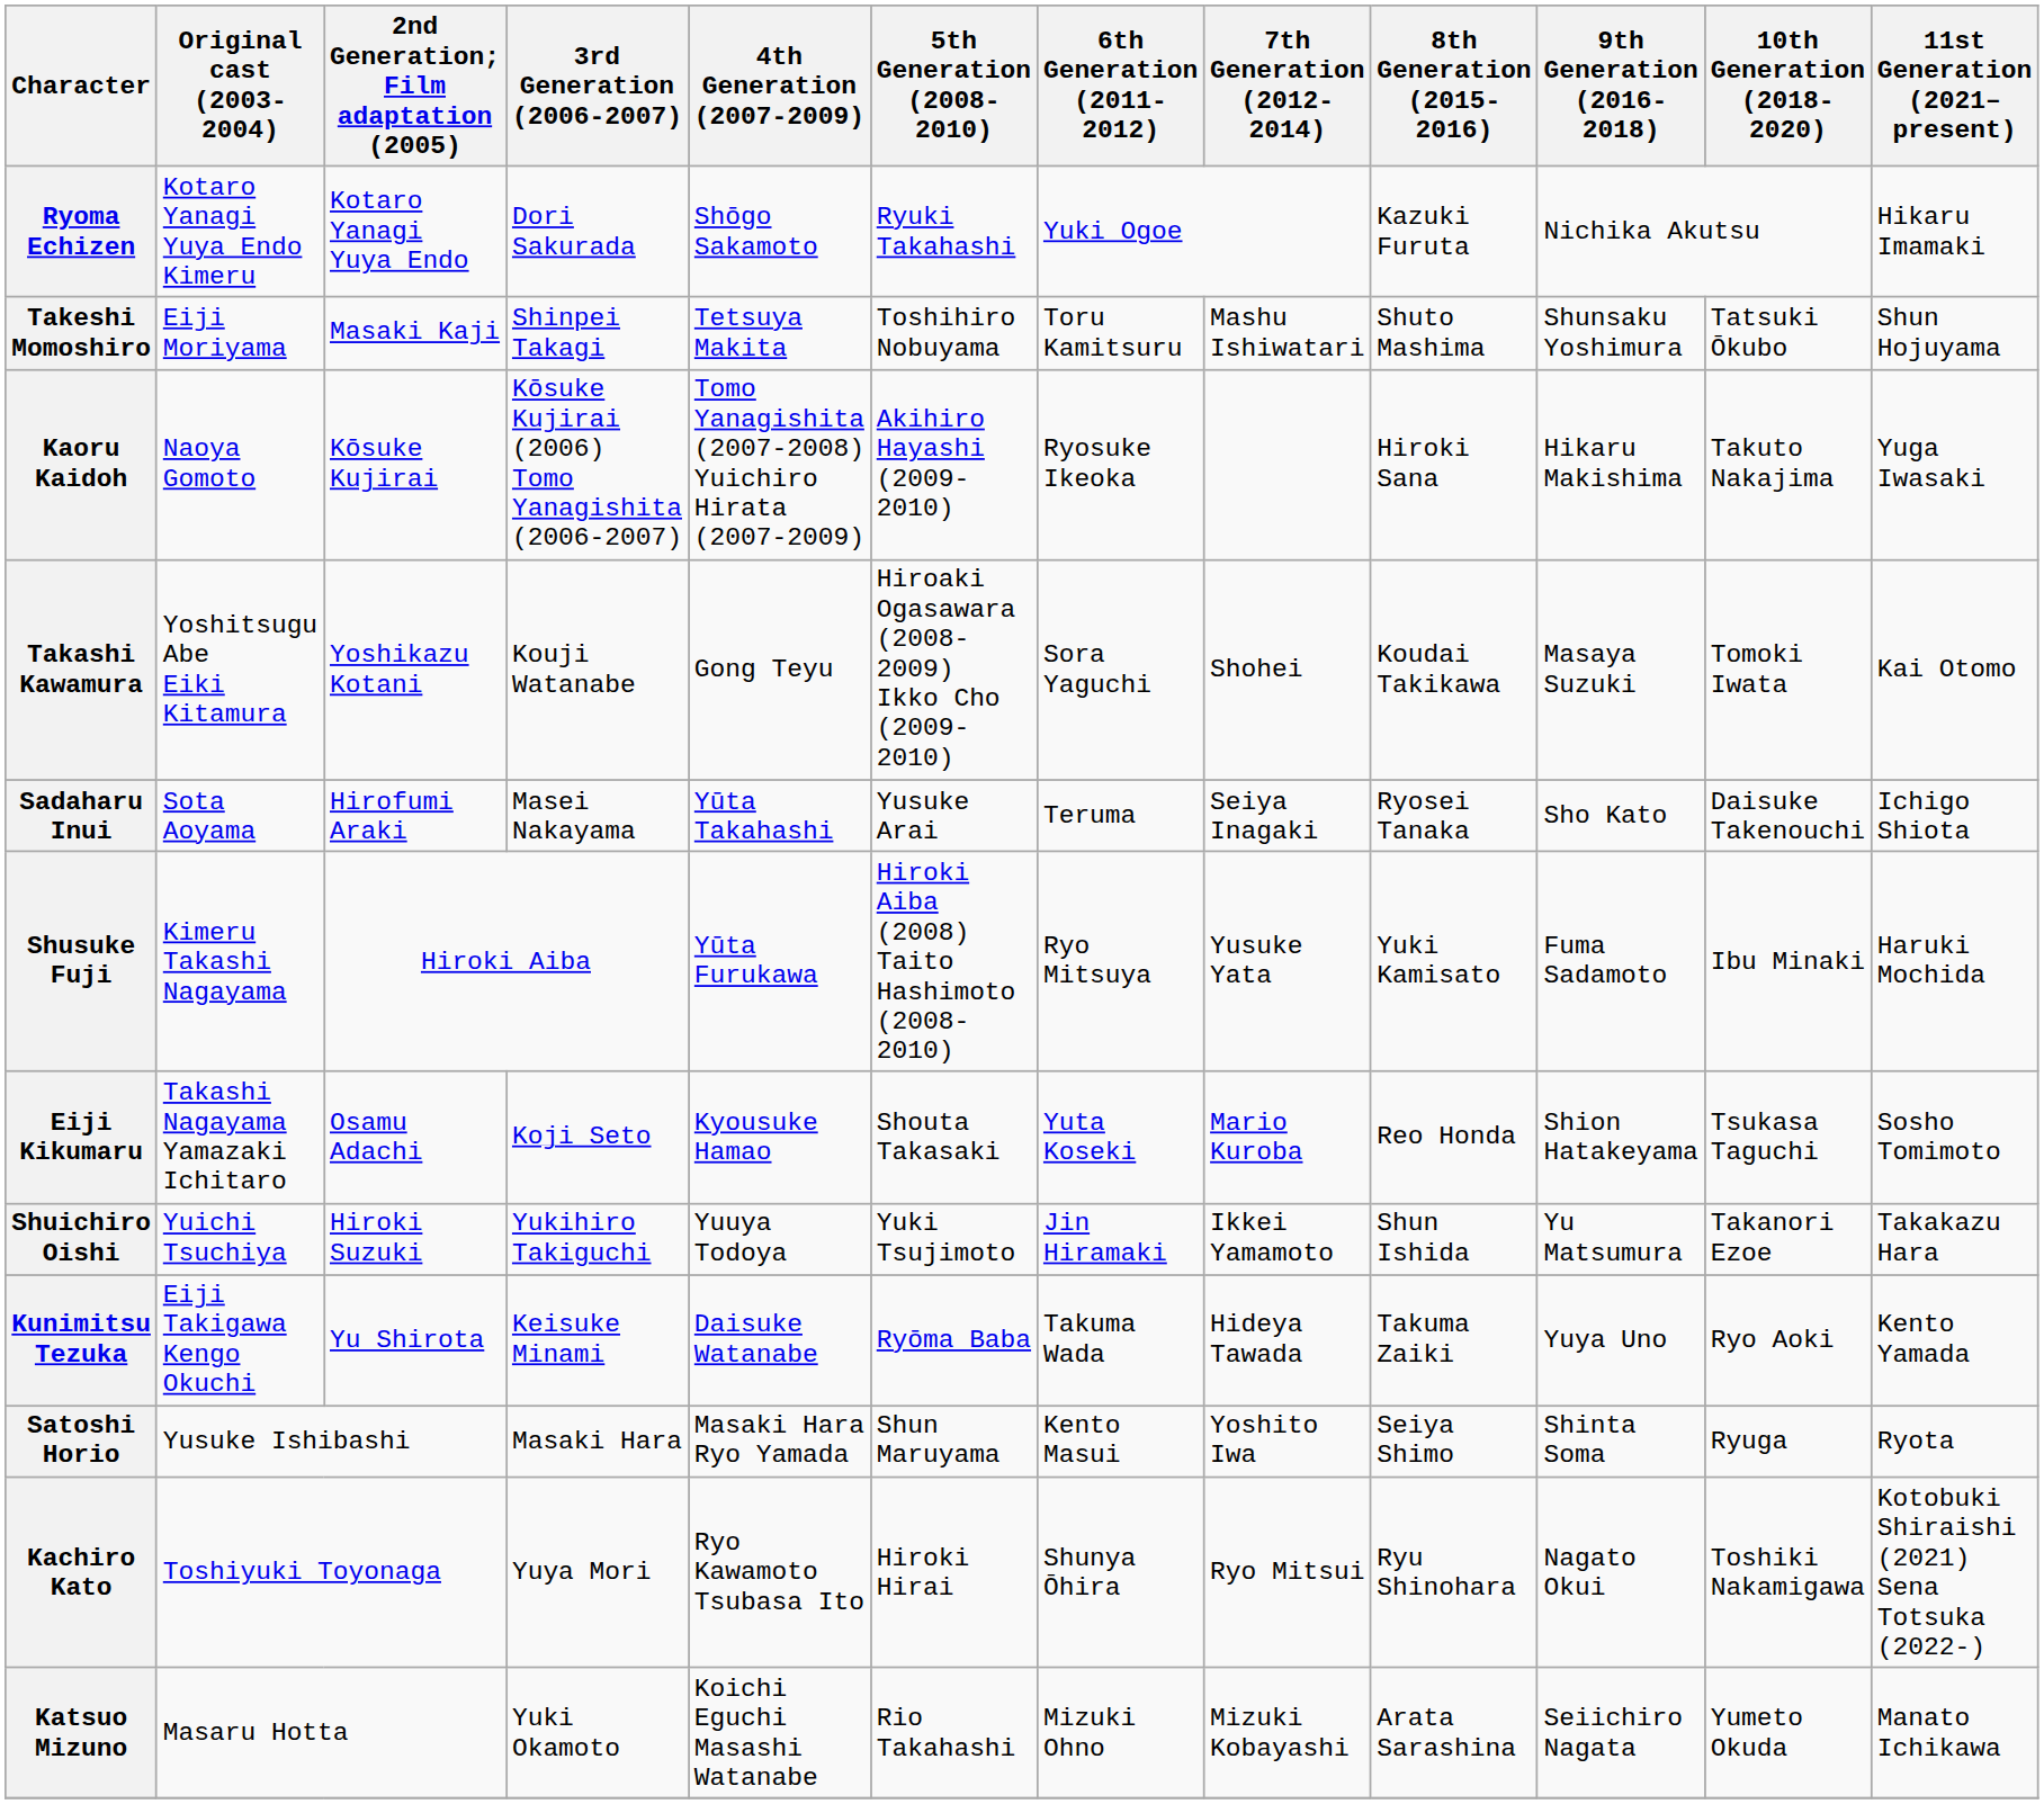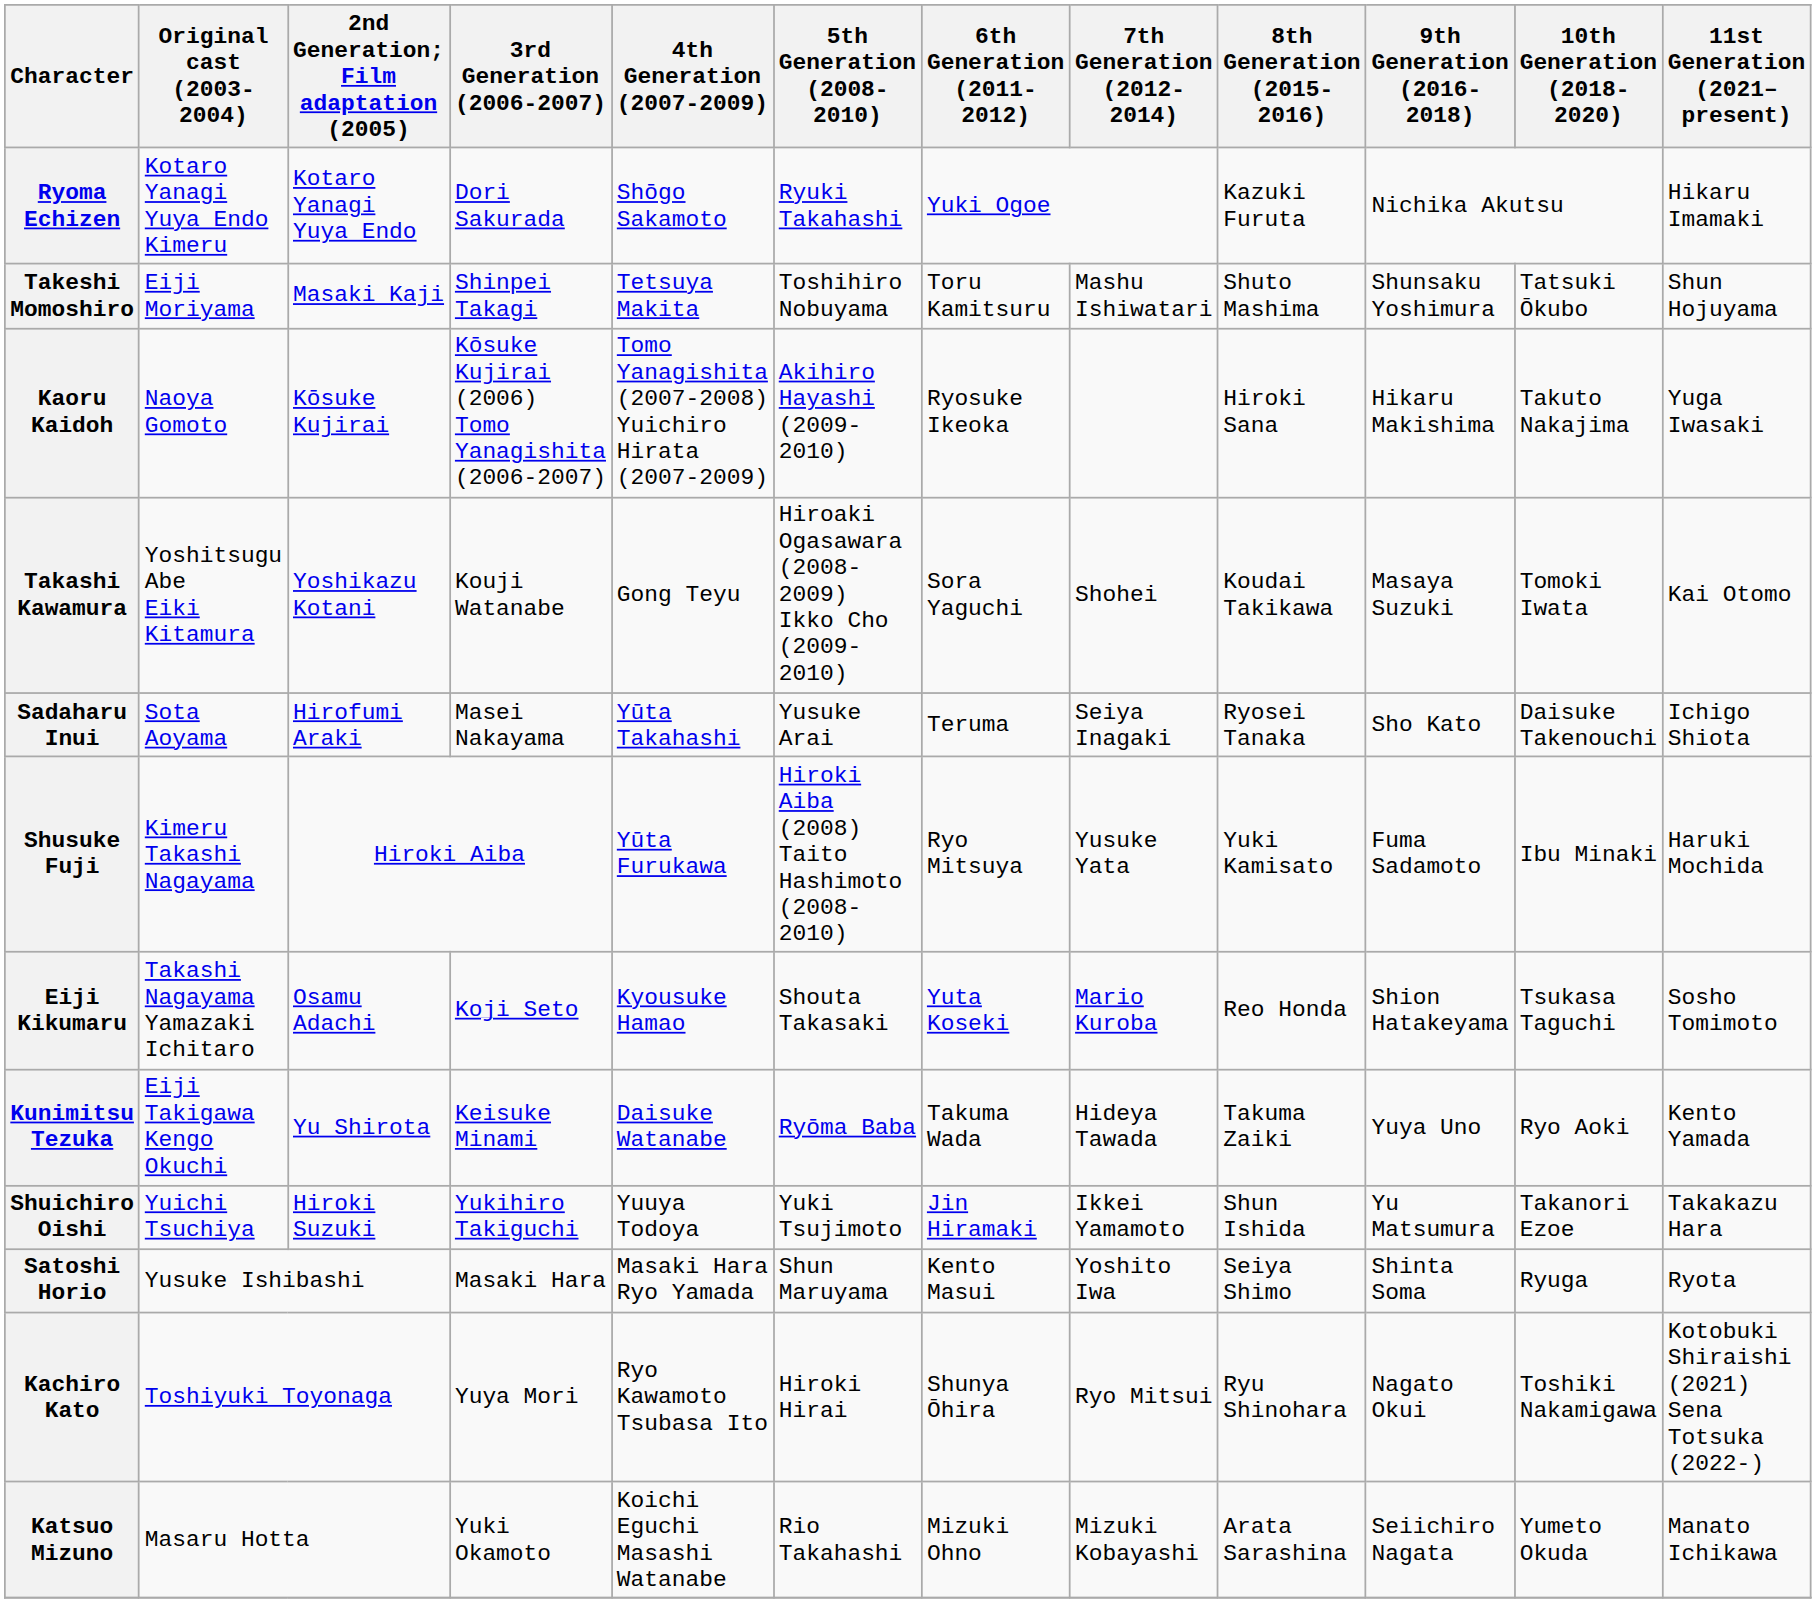rows swapped: Shuichiro Oishi <-> Kunimitsu Tezuka
